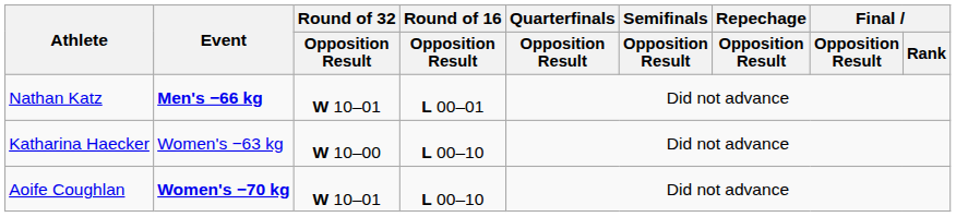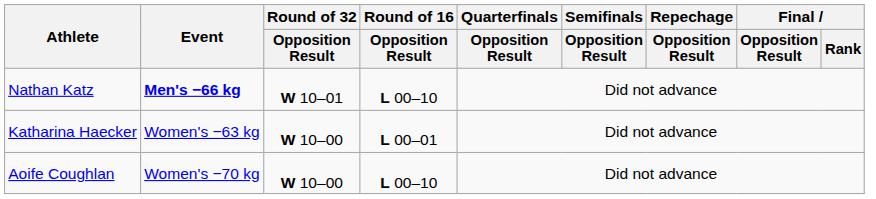Nathan Katz | Round of 16 / Opposition Result: L 00–01 -> L 00–10
Katharina Haecker | Round of 16 / Opposition Result: L 00–10 -> L 00–01
Aoife Coughlan | Event: bold -> normal
Aoife Coughlan | Round of 32 / Opposition Result: W 10–01 -> W 10–00
